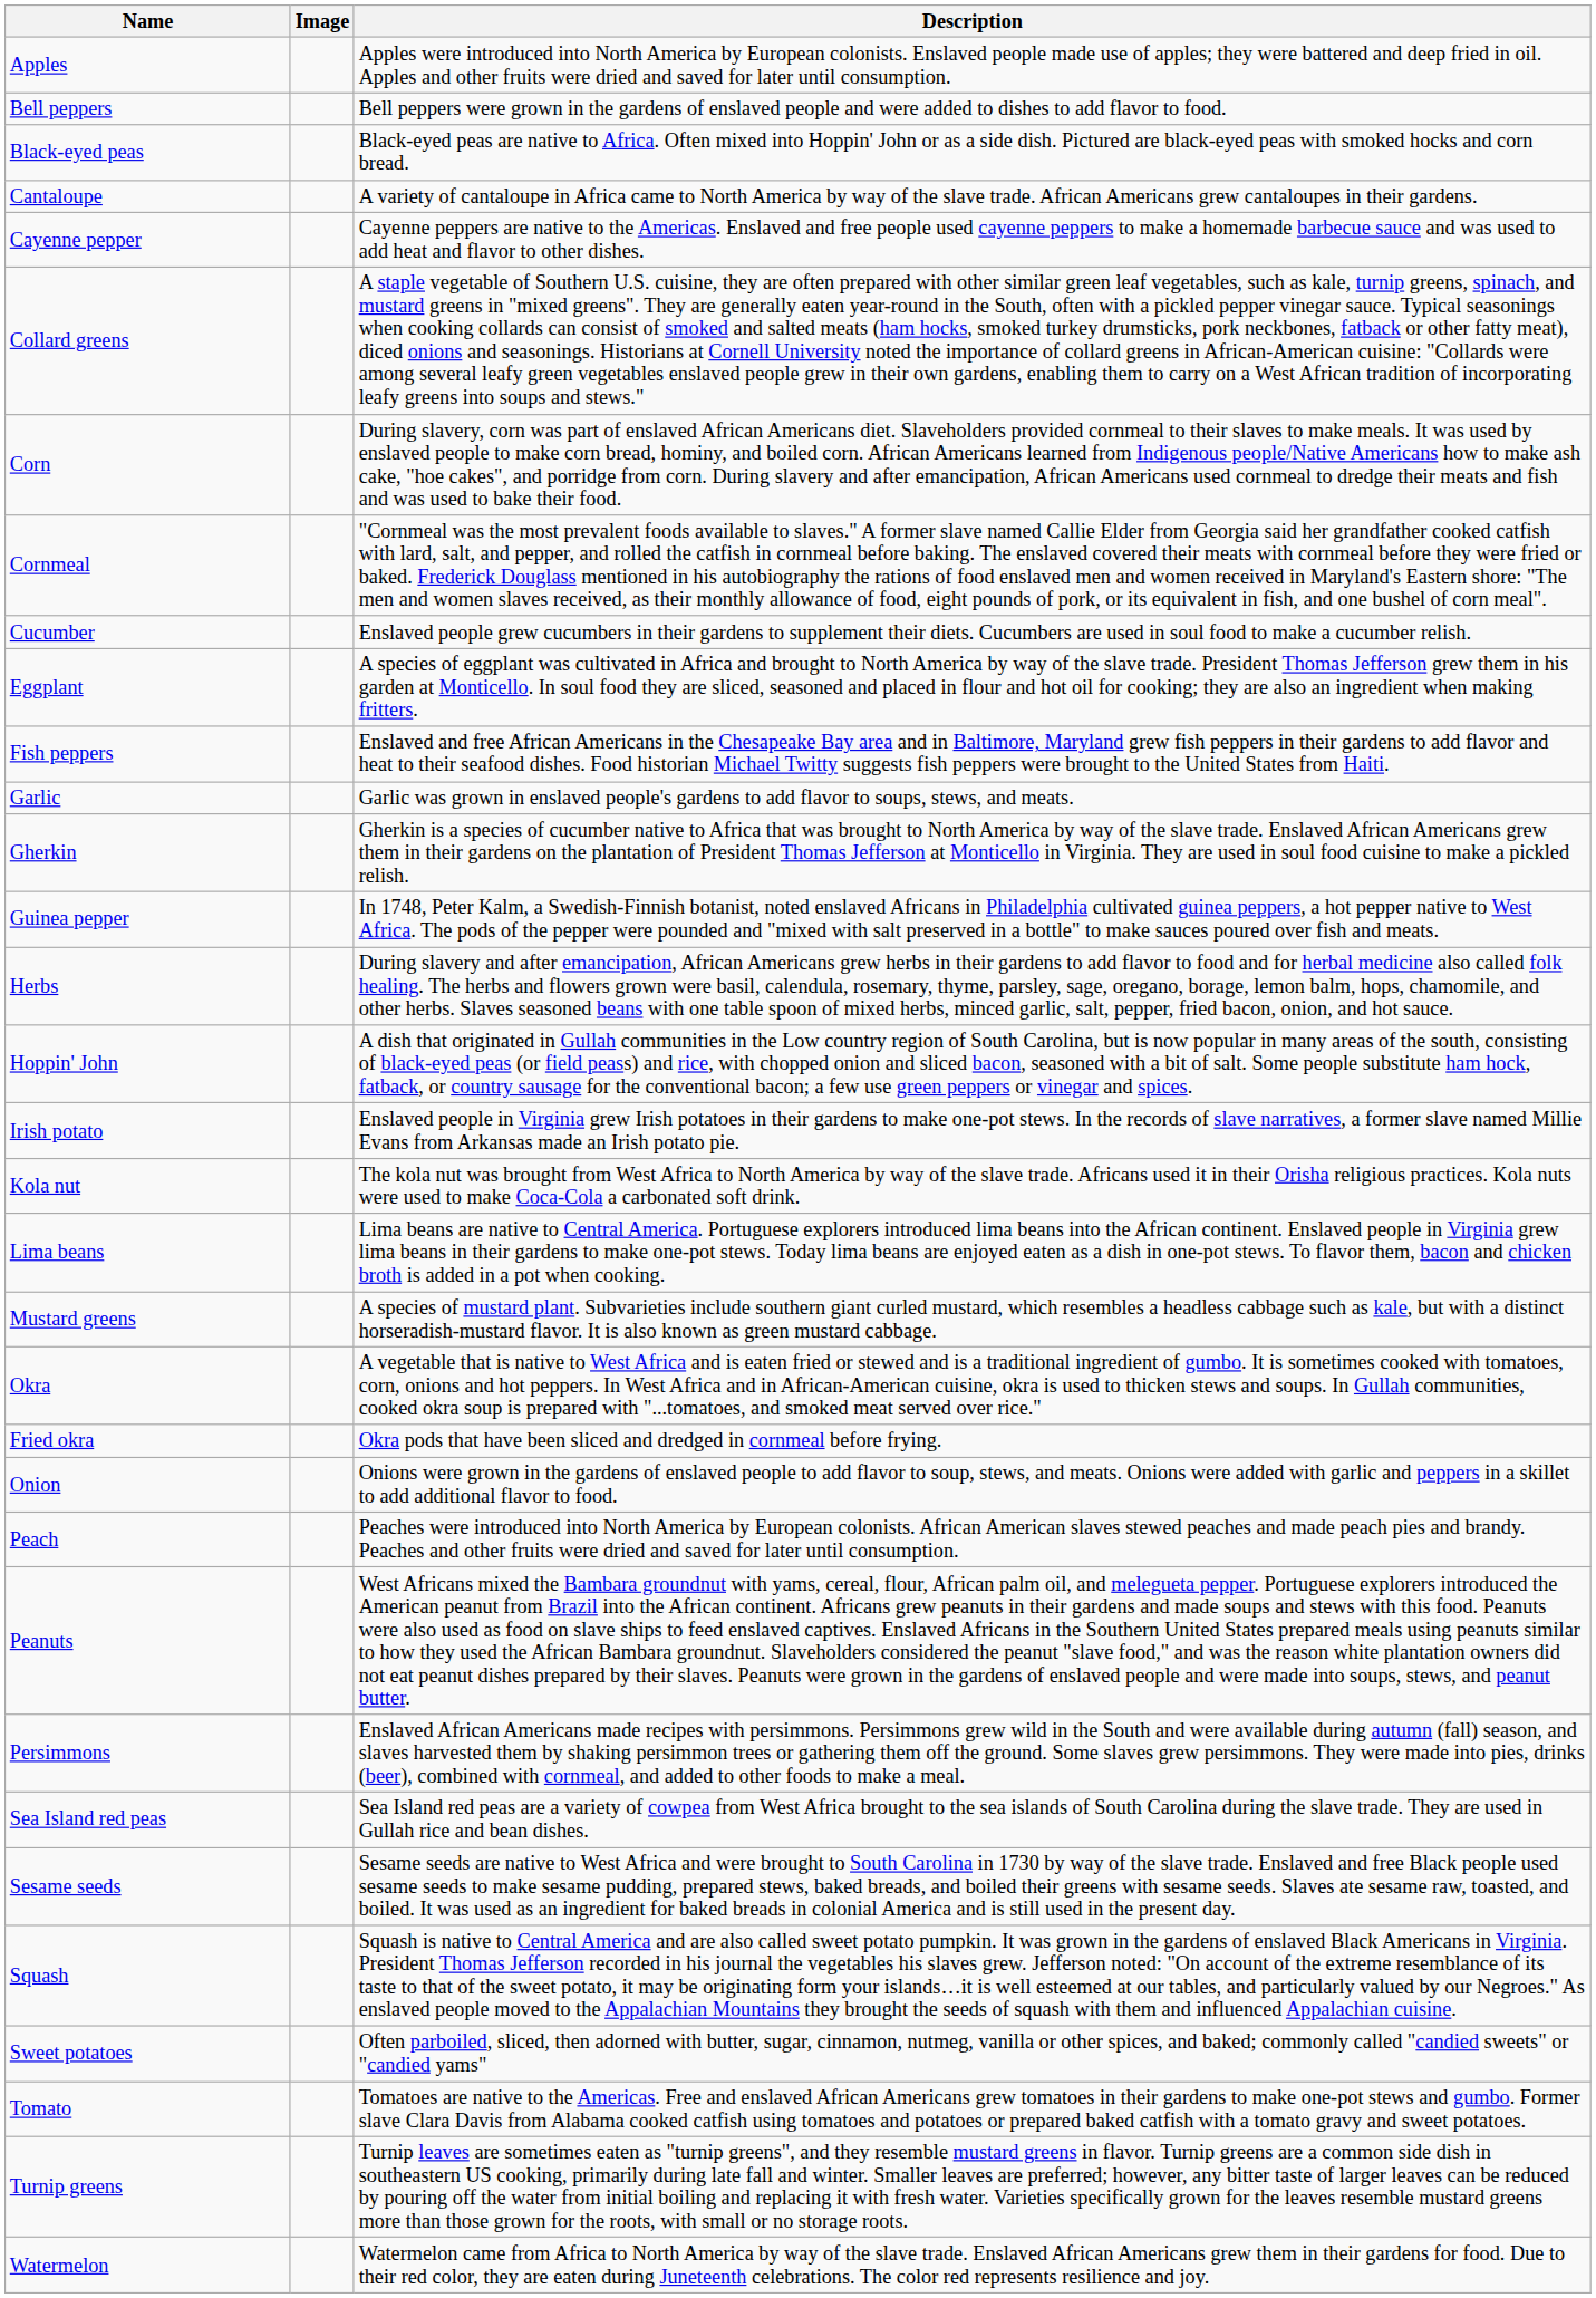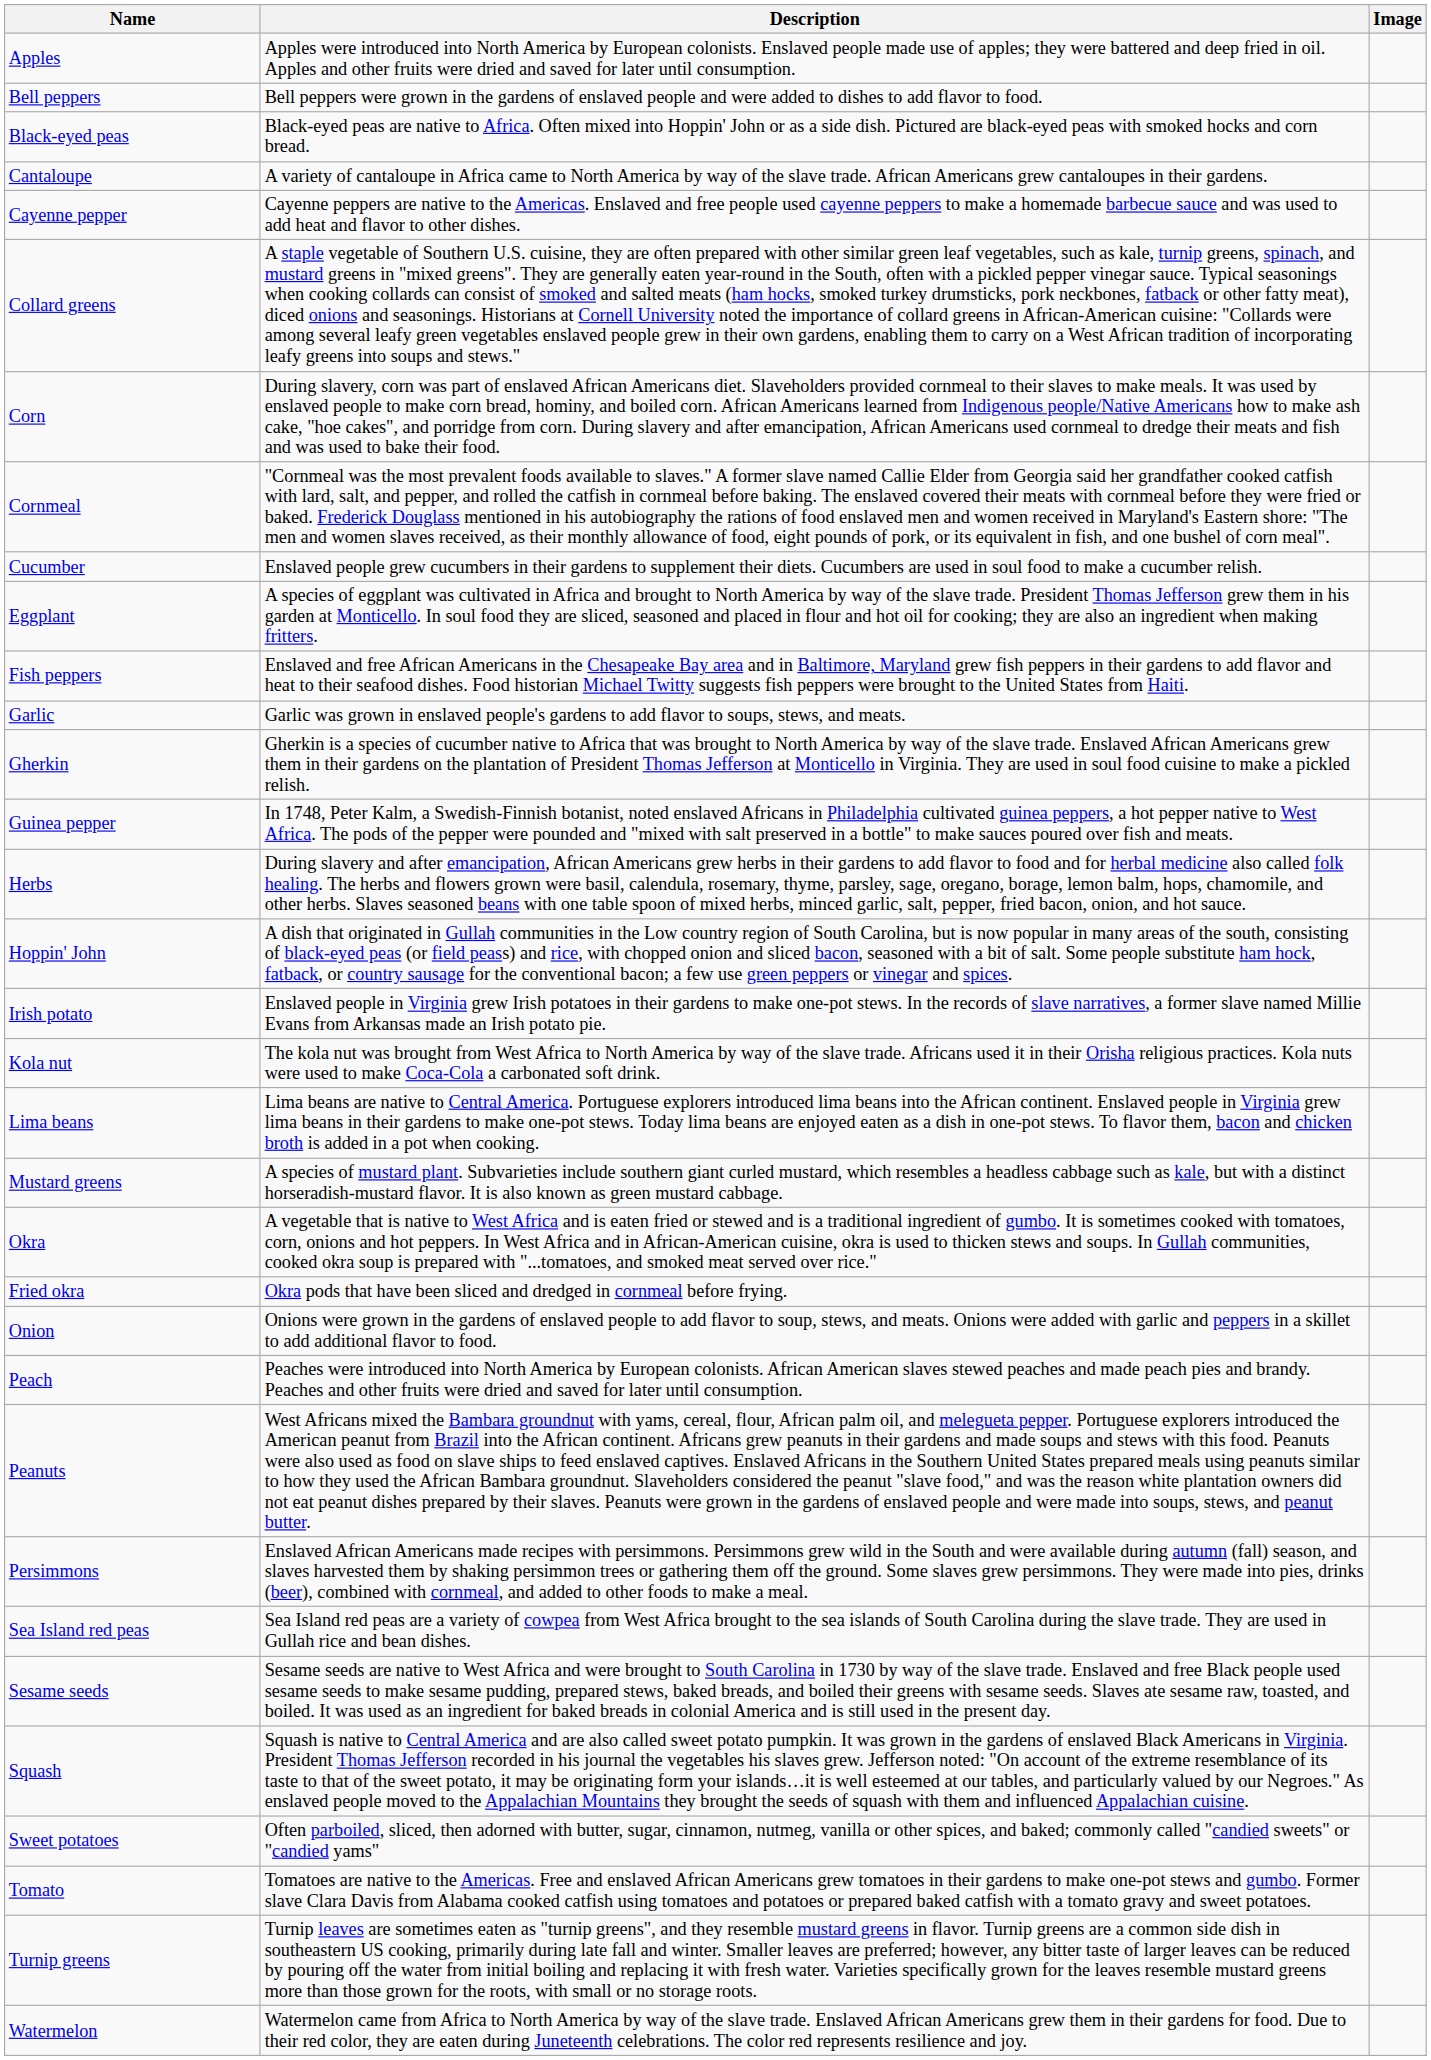columns swapped: Image <-> Description
